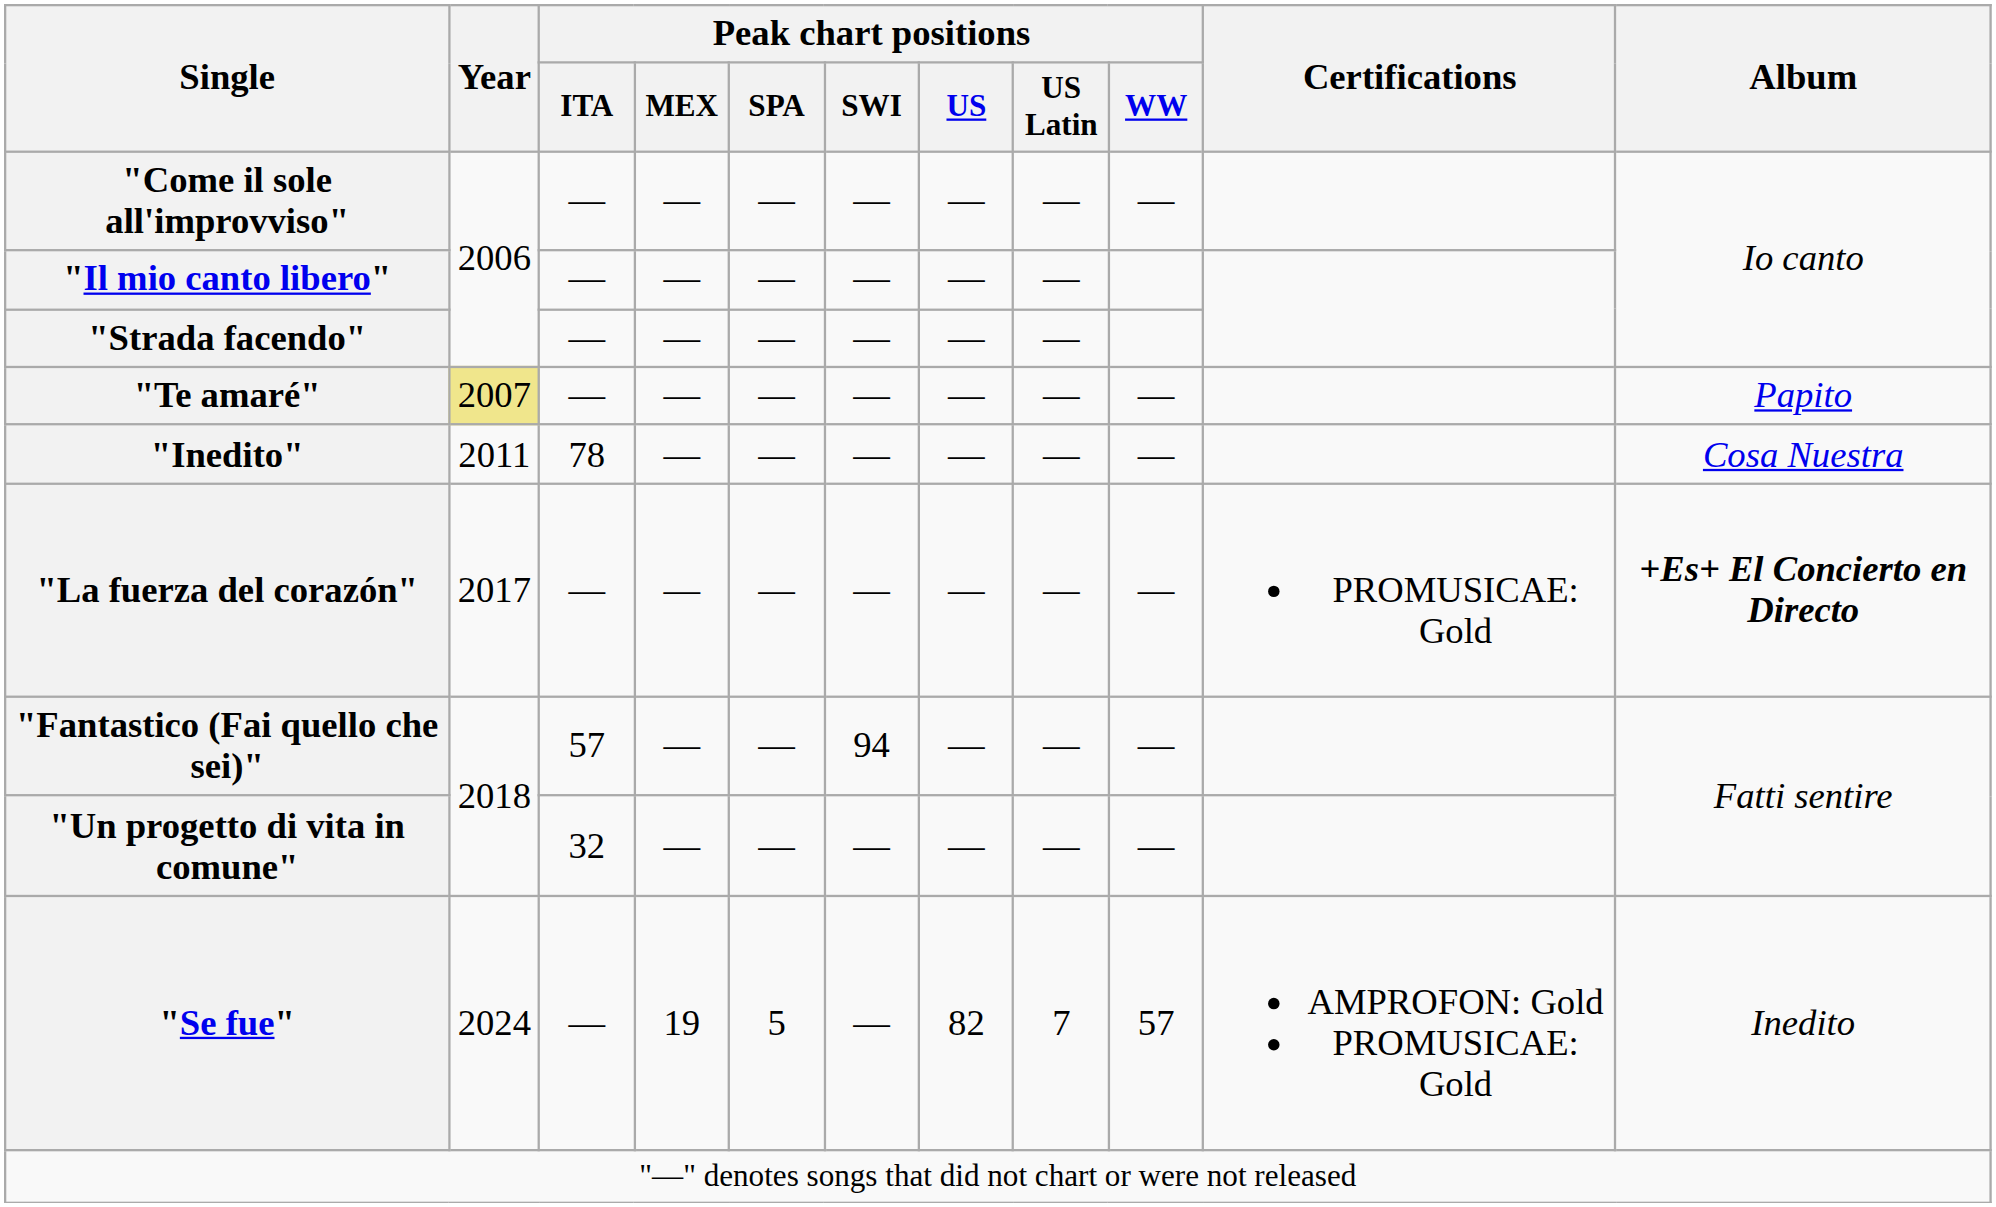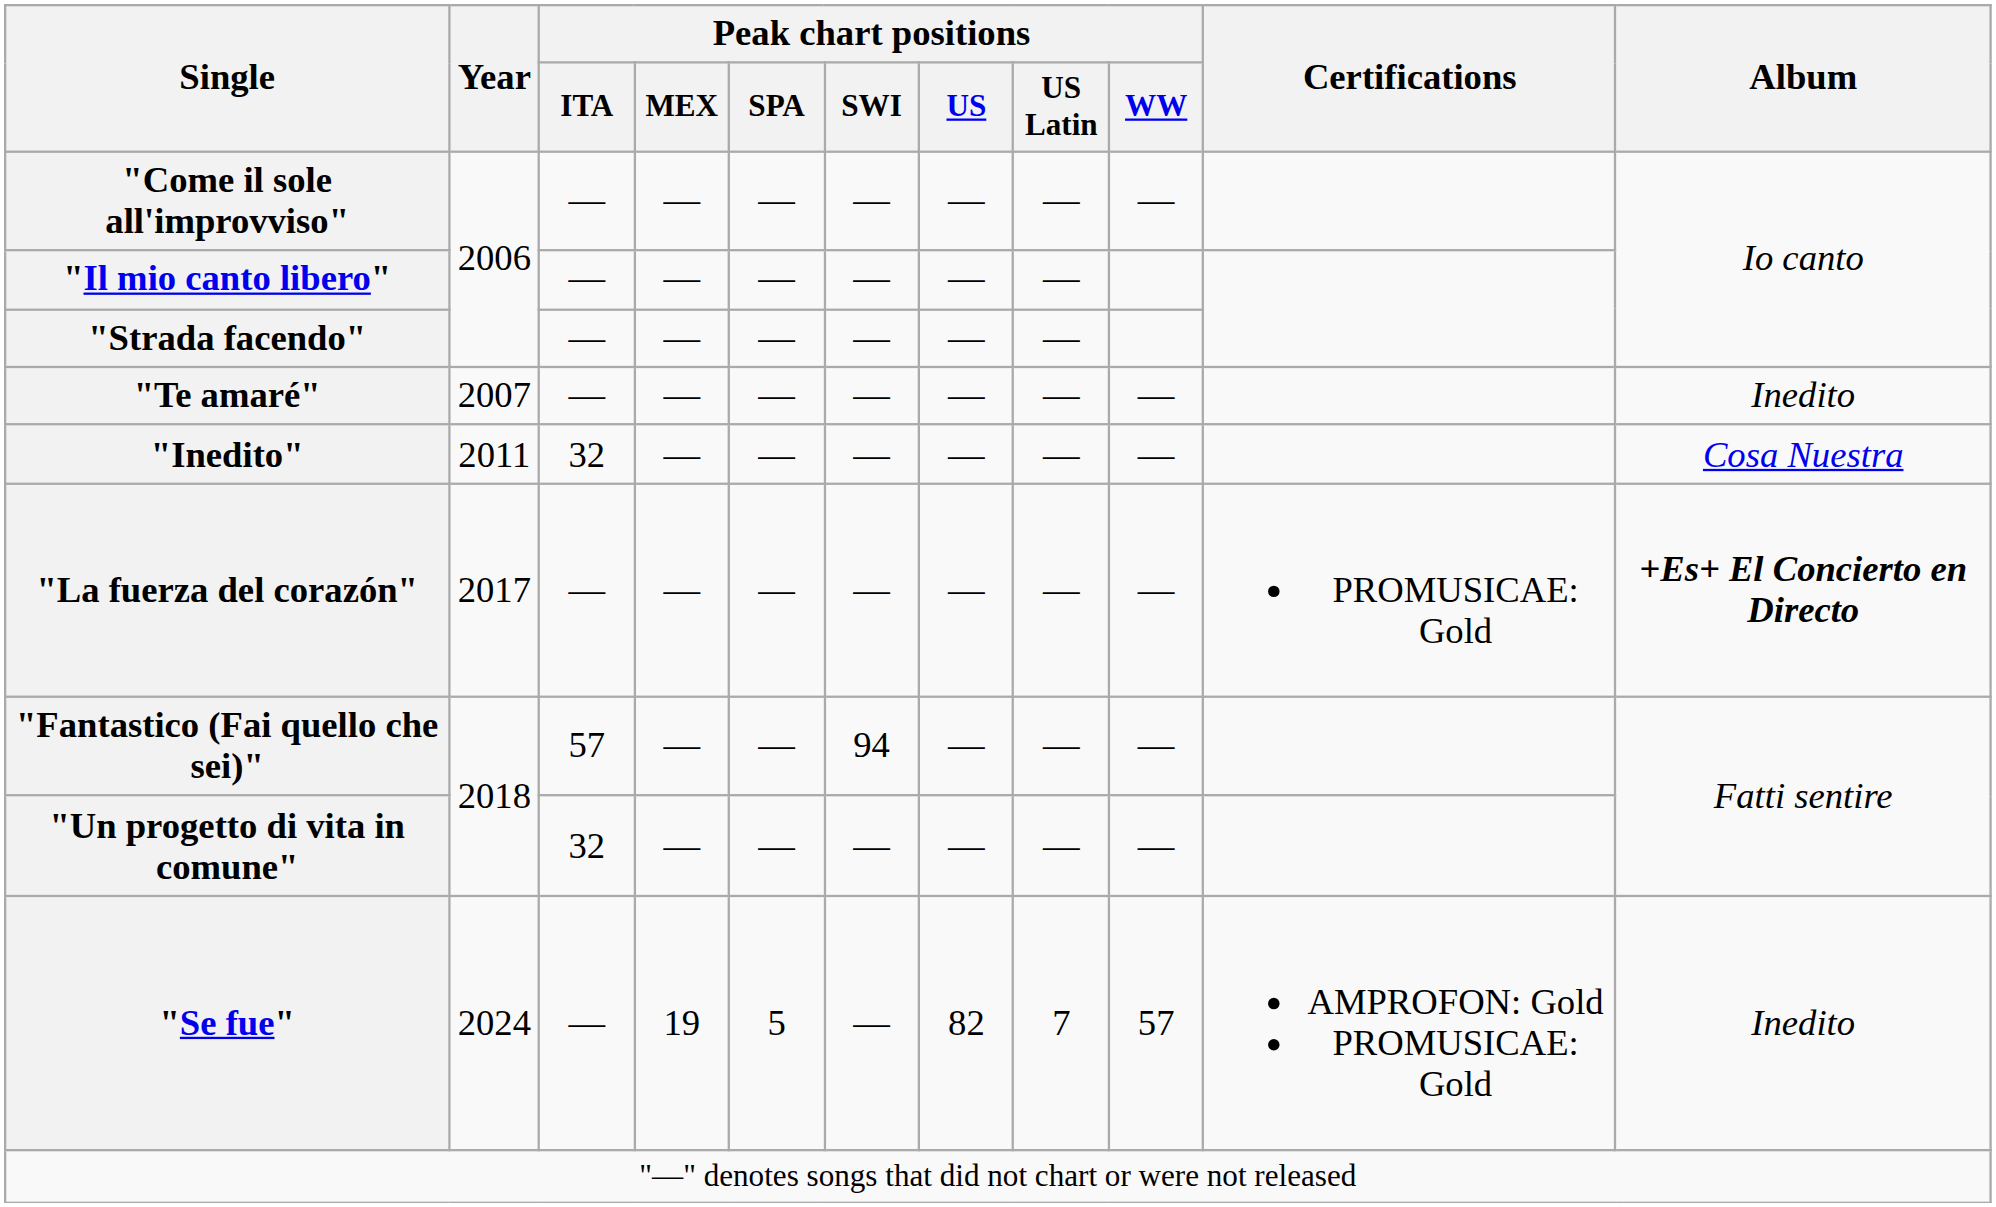"Te amaré" | Year: khaki background -> no background
"Te amaré" | Album: Papito -> Inedito
"Inedito" | Peak chart positions / ITA: 78 -> 32
